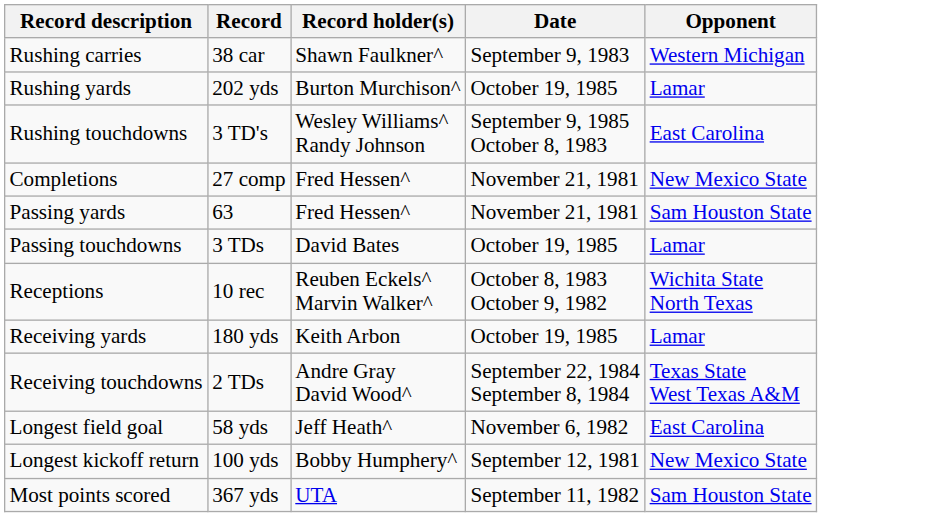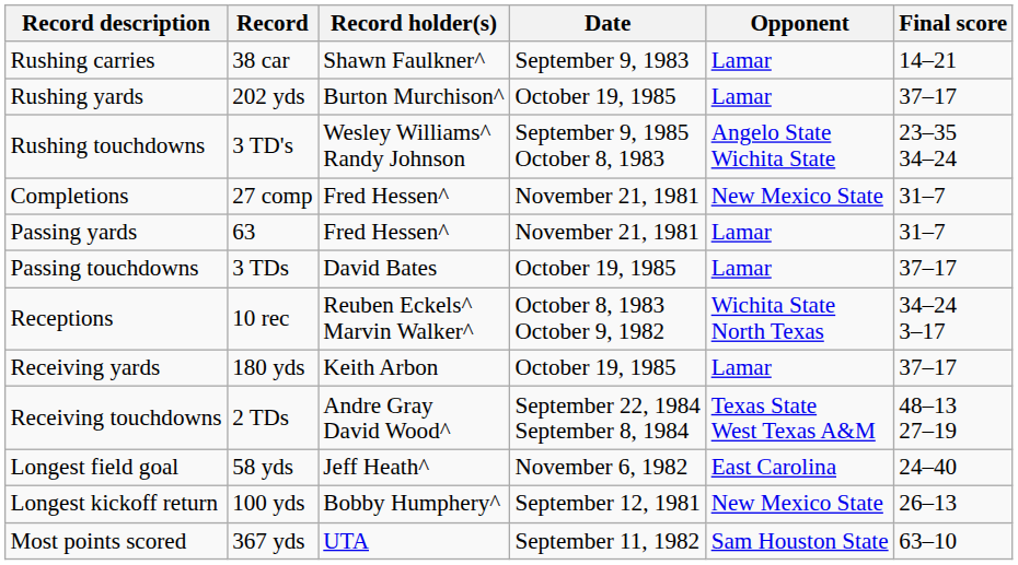+ column: Final score | 14–21 | 37–17 | 23–35 34–24 | 31–7 | 31–7 | 37–17 | 34–24 3–17 | 37–17 | 48–13 27–19 | 24–40 | 26–13 | 63–10
Rushing carries | Opponent: Western Michigan -> Lamar
Rushing touchdowns | Opponent: East Carolina -> Angelo State Wichita State
Passing yards | Opponent: Sam Houston State -> Lamar
